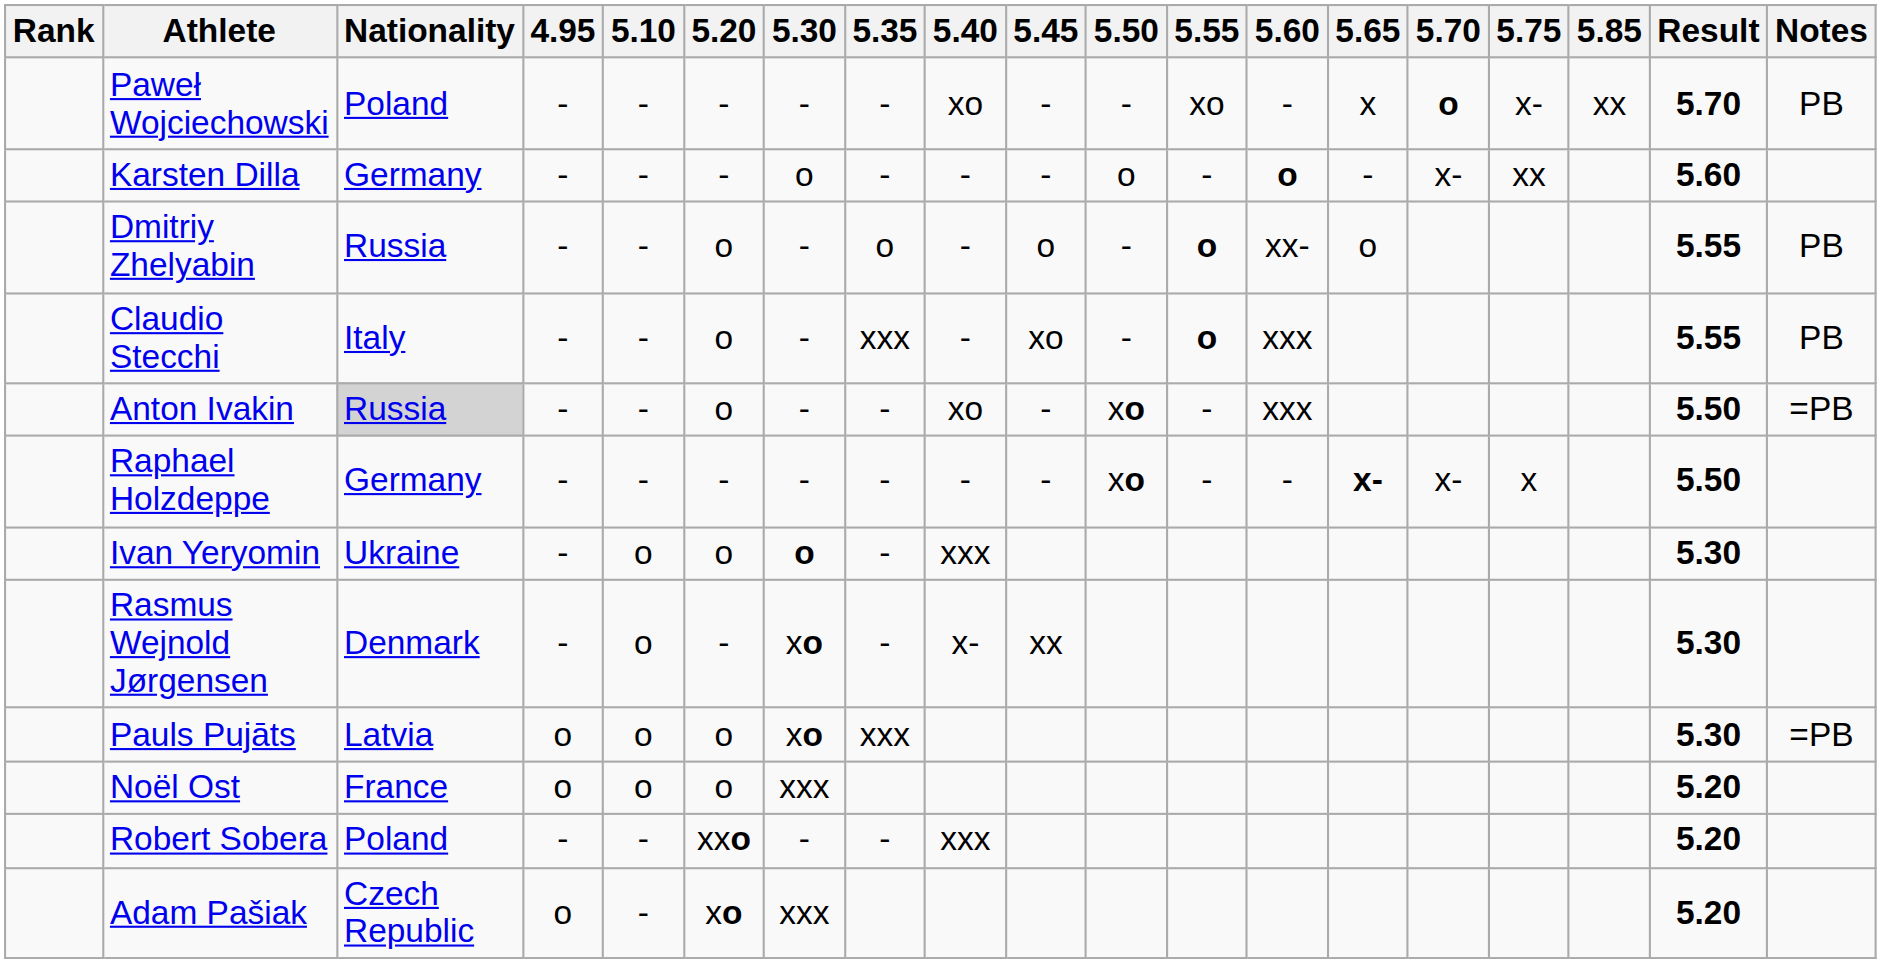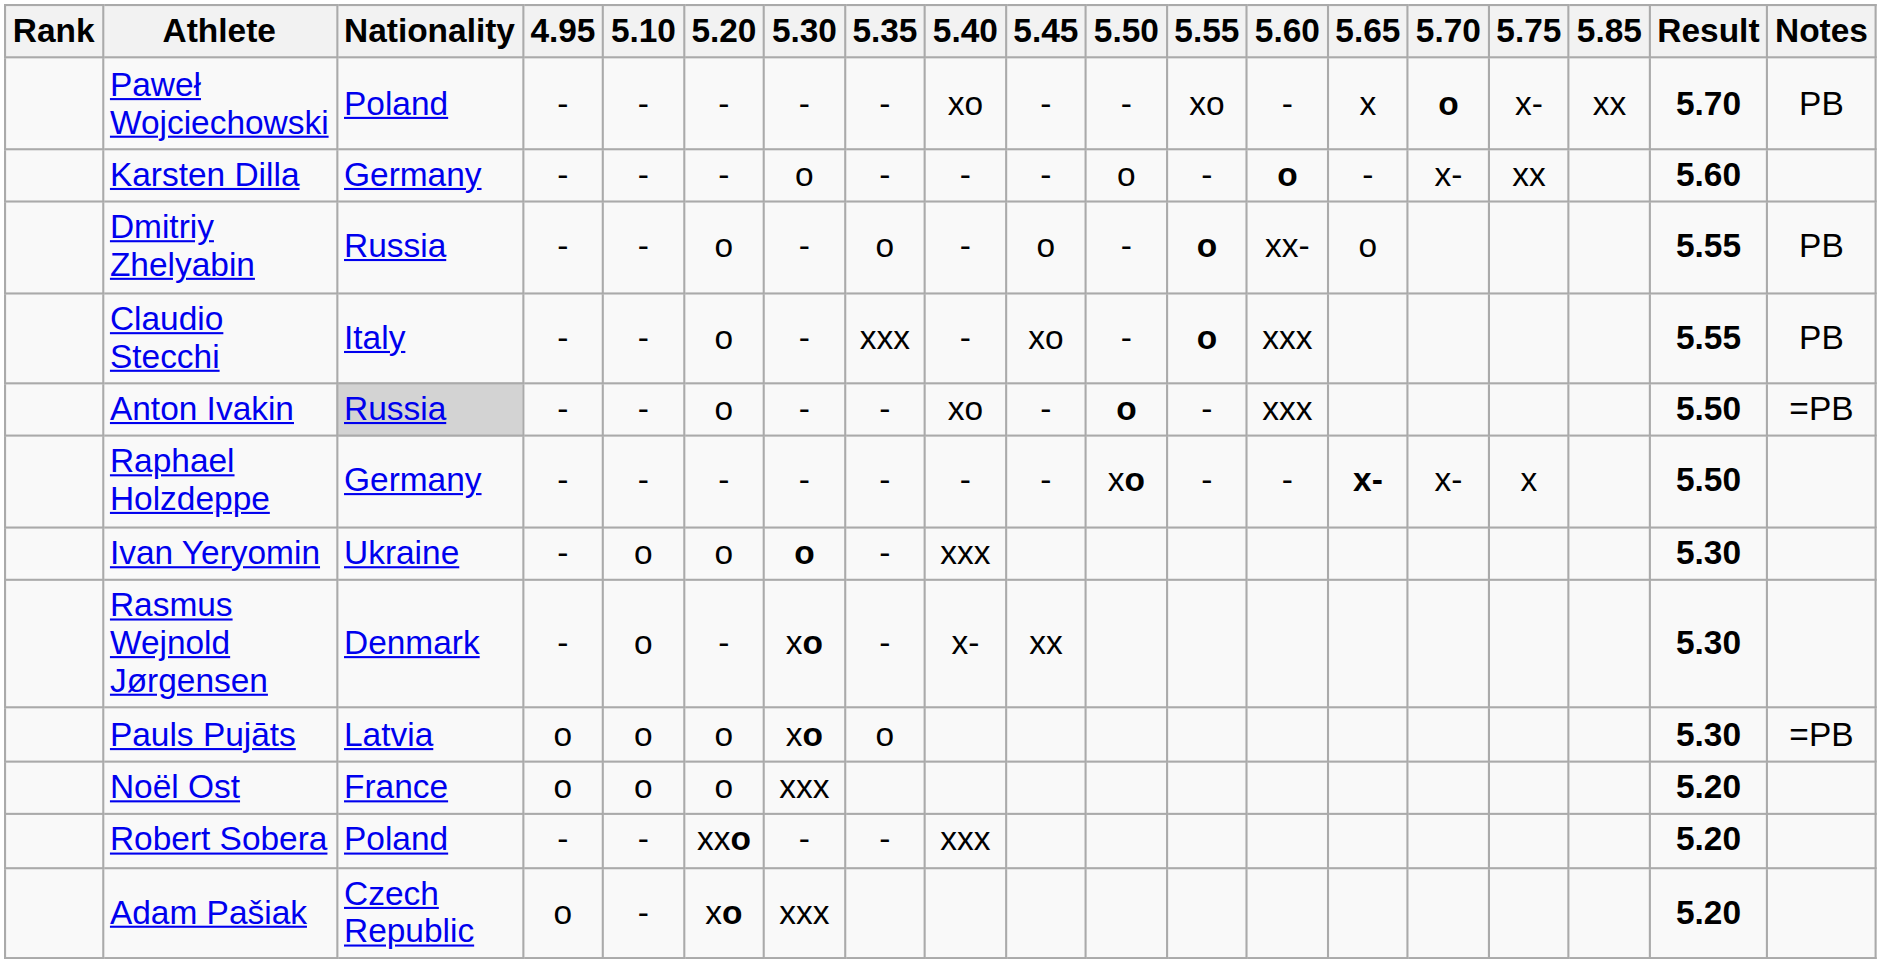Anton Ivakin | 5.50: xo -> o
Pauls Pujāts | 5.35: xxx -> o
